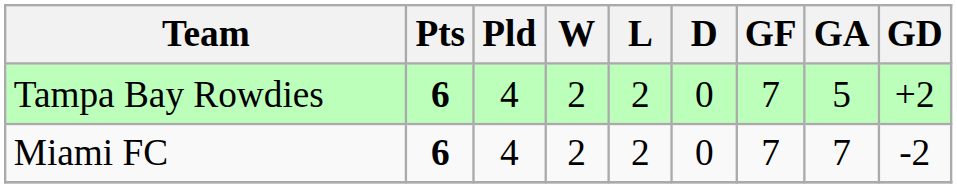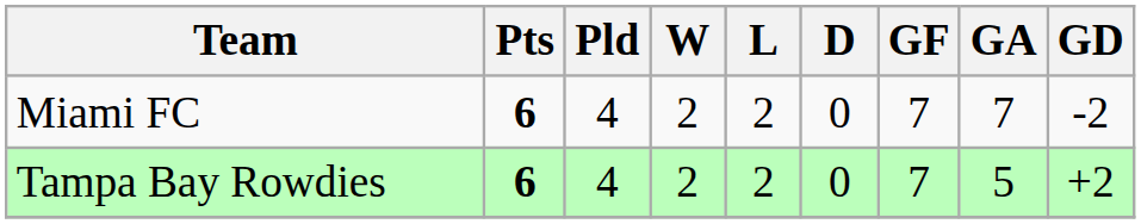rows swapped: Tampa Bay Rowdies <-> Miami FC
